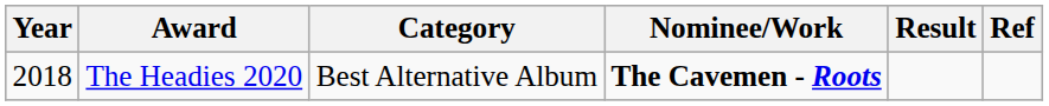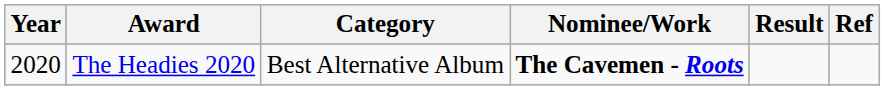The Headies 2020 | Year: 2018 -> 2020
